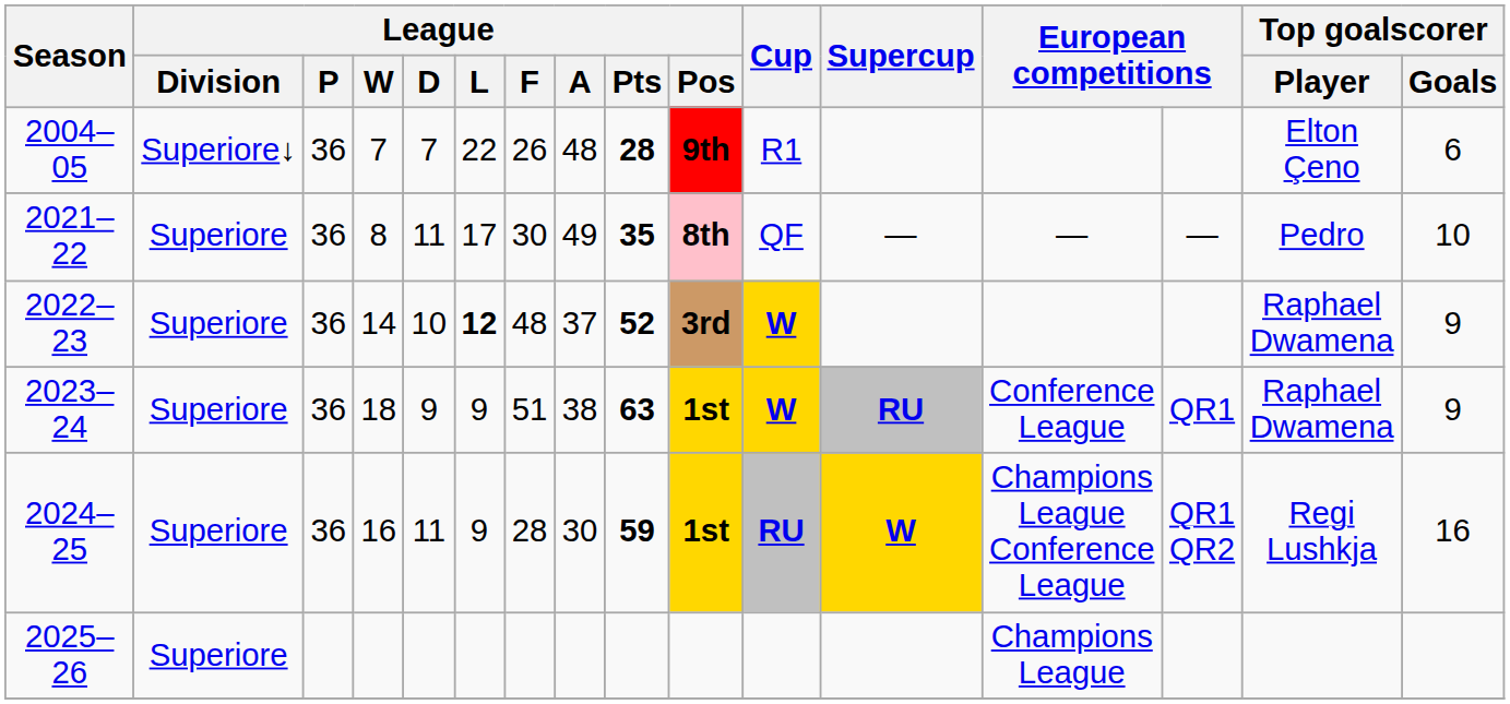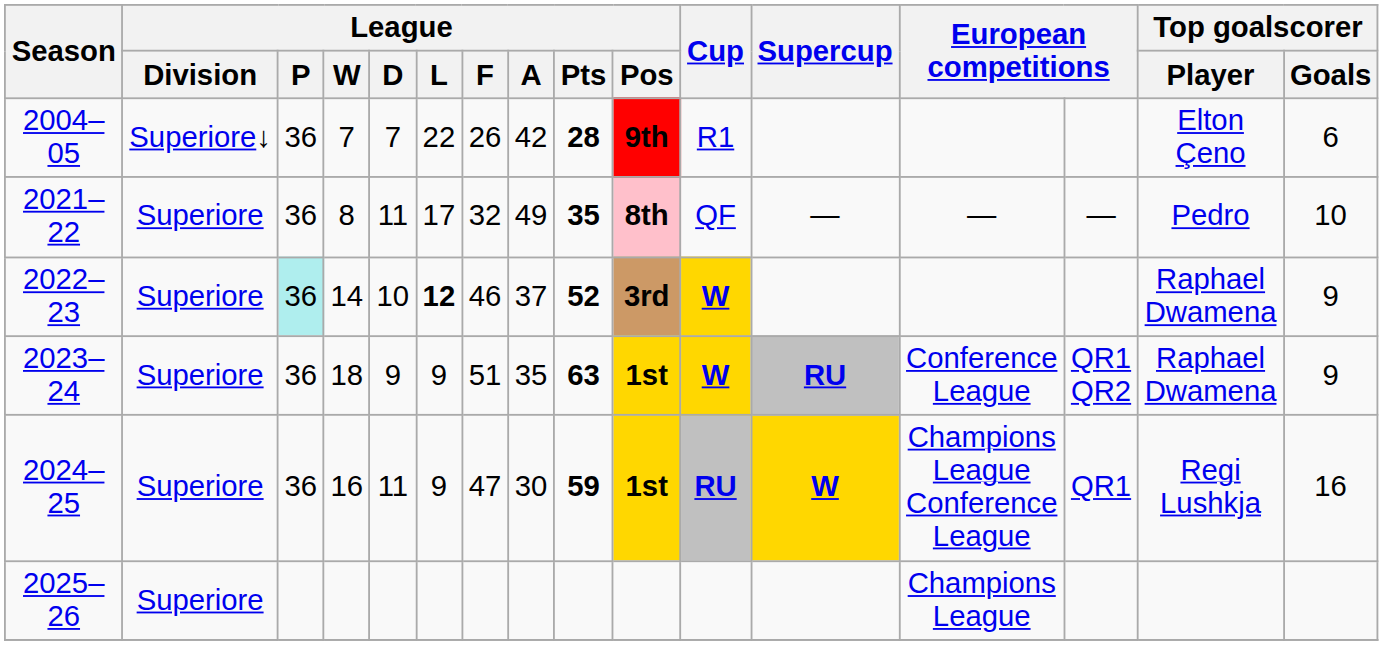2004–05 | League / A: 48 -> 42
2021–22 | League / F: 30 -> 32
2022–23 | League / P: no background -> paleturquoise background
2022–23 | League / F: 48 -> 46
2023–24 | League / A: 38 -> 35
2023–24 | column 14: QR1 -> QR1 QR2
2024–25 | League / F: 28 -> 47
2024–25 | column 14: QR1 QR2 -> QR1
